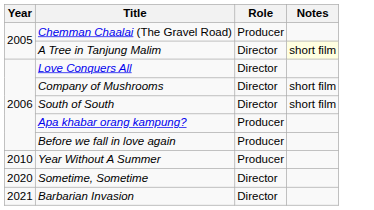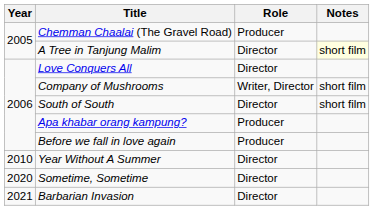Company of Mushrooms | Role: Director -> Writer, Director
Year Without A Summer | Role: Producer -> Director
